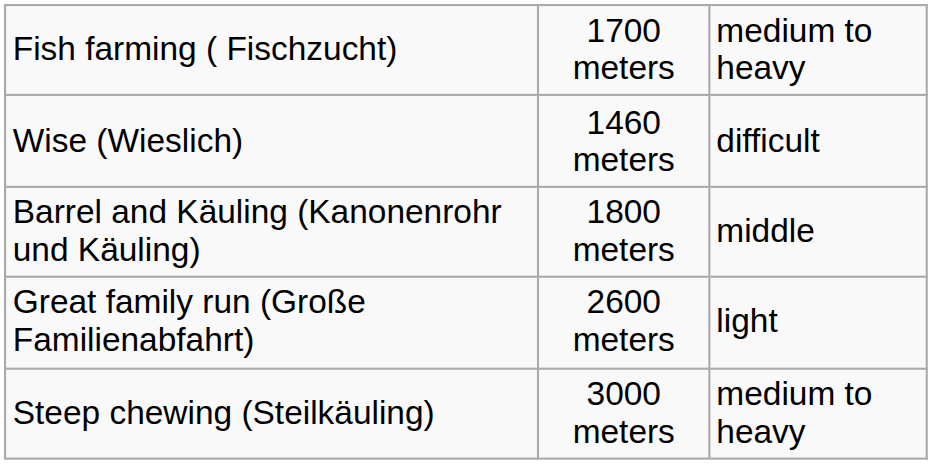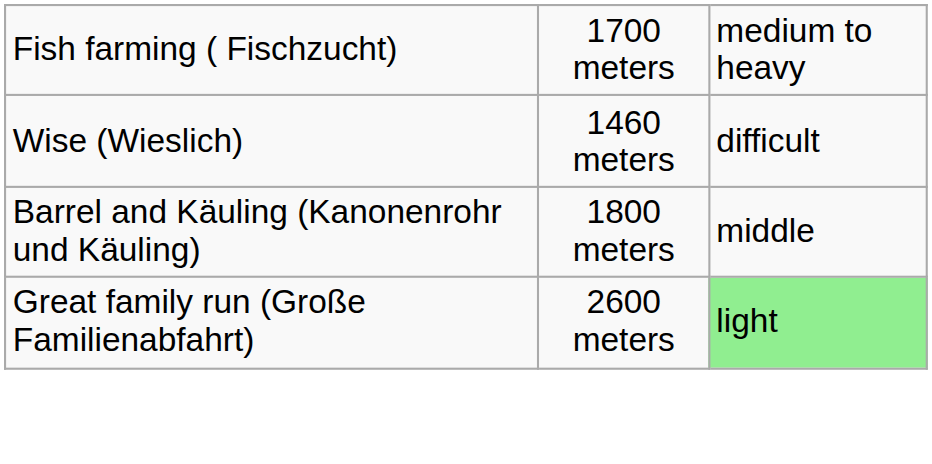Great family run (Große Familienabfahrt) | column 3: no background -> lightgreen background
- row: Steep chewing (Steilkäuling) | 3000 meters | medium to heavy
